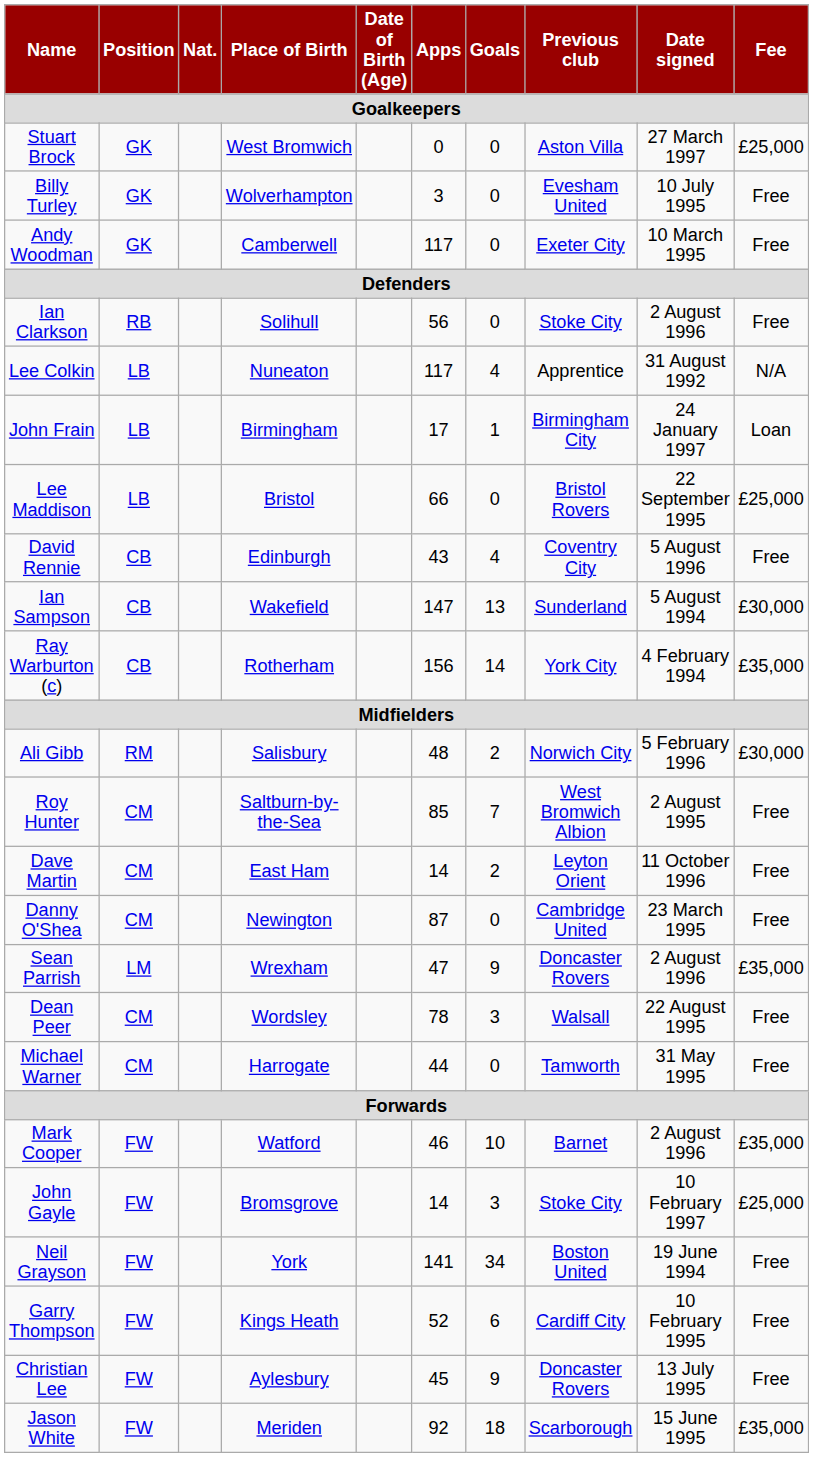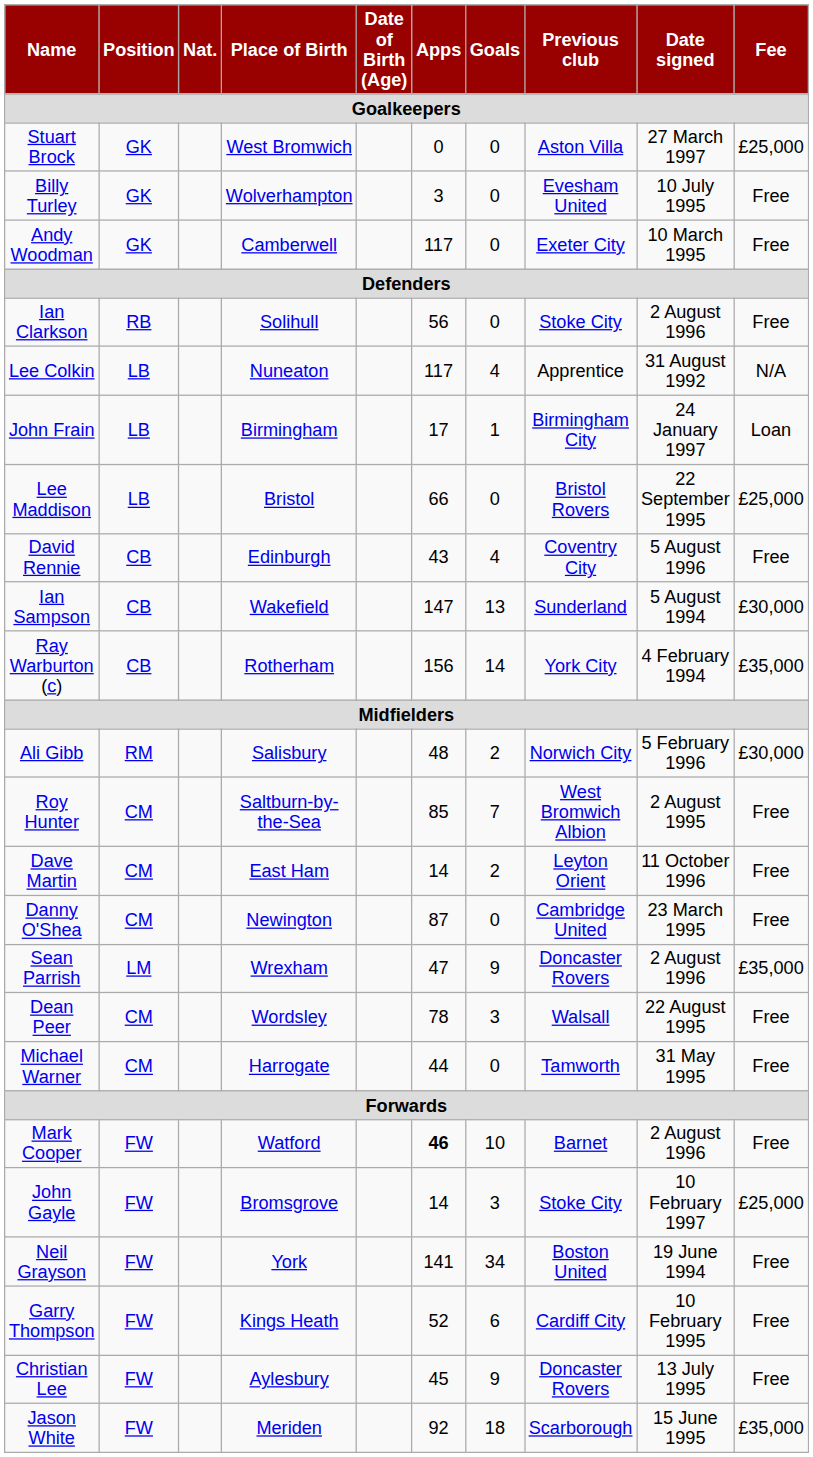Mark Cooper | Apps: normal -> bold
Mark Cooper | Fee: £35,000 -> Free
